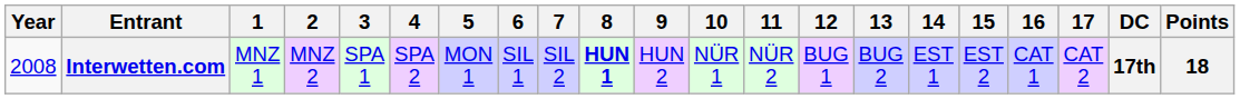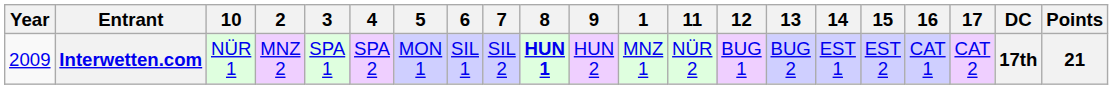columns swapped: 1 <-> 10
Interwetten.com | Year: 2008 -> 2009
Interwetten.com | Points: 18 -> 21
